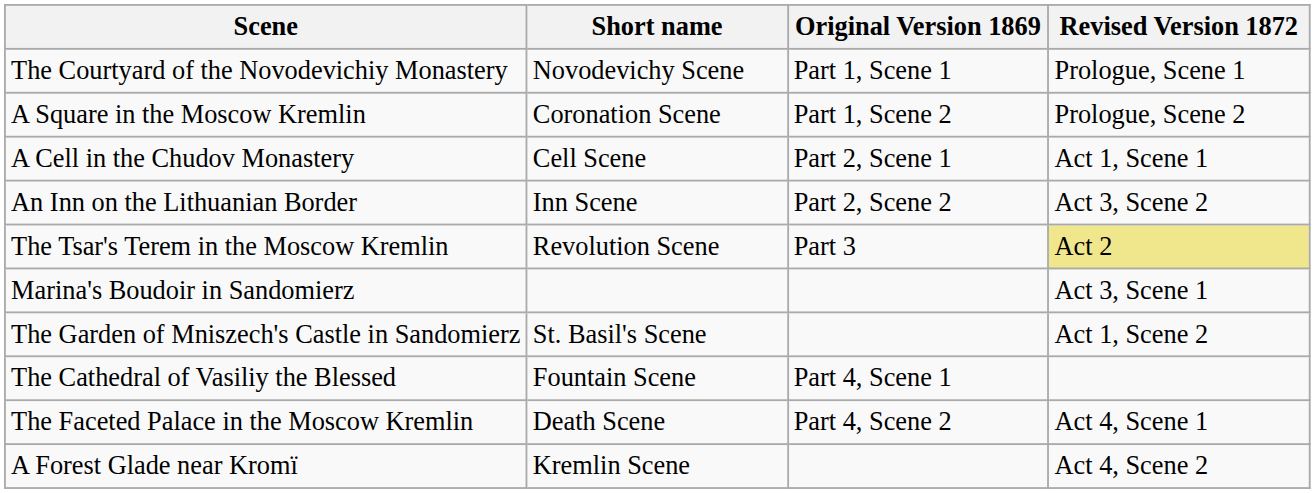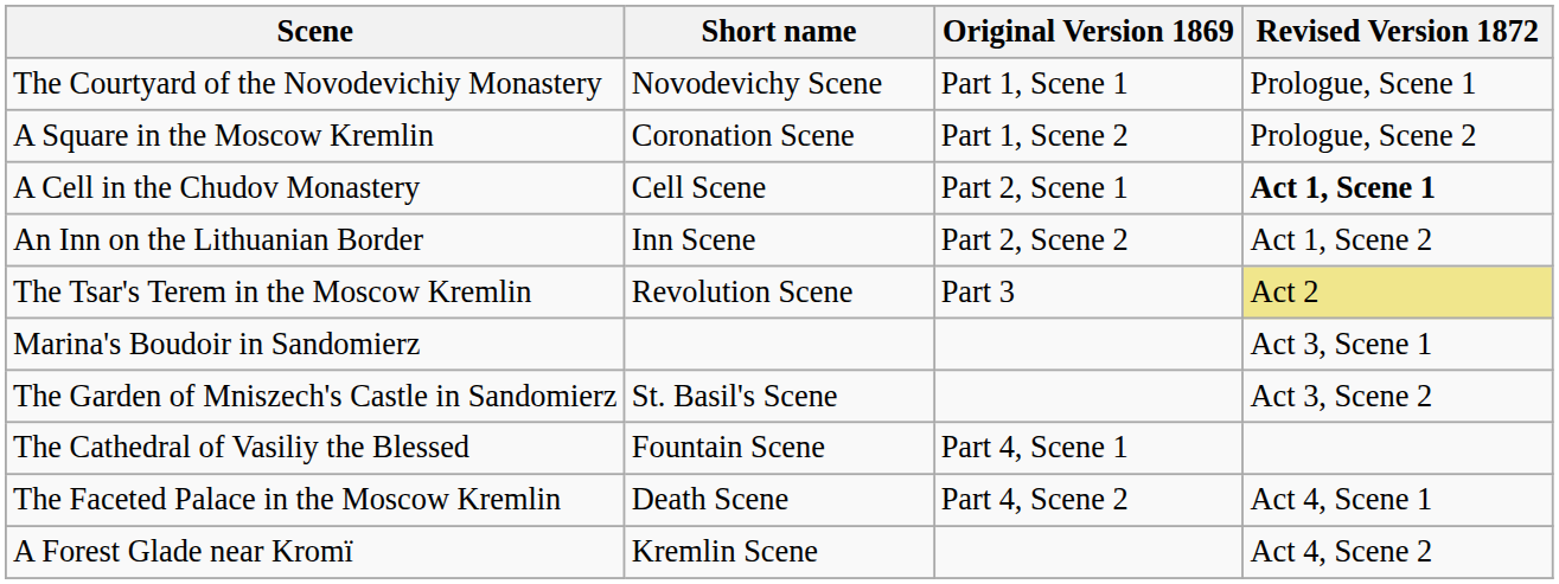A Cell in the Chudov Monastery | Revised Version 1872: normal -> bold
An Inn on the Lithuanian Border | Revised Version 1872: Act 3, Scene 2 -> Act 1, Scene 2
The Garden of Mniszech's Castle in Sandomierz | Revised Version 1872: Act 1, Scene 2 -> Act 3, Scene 2
